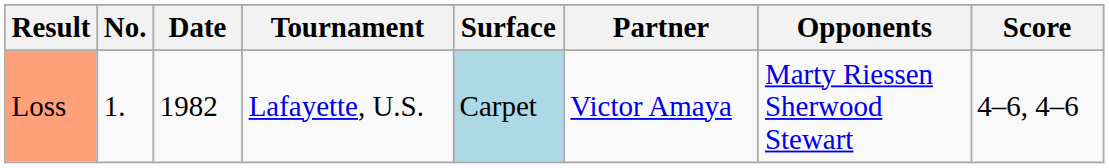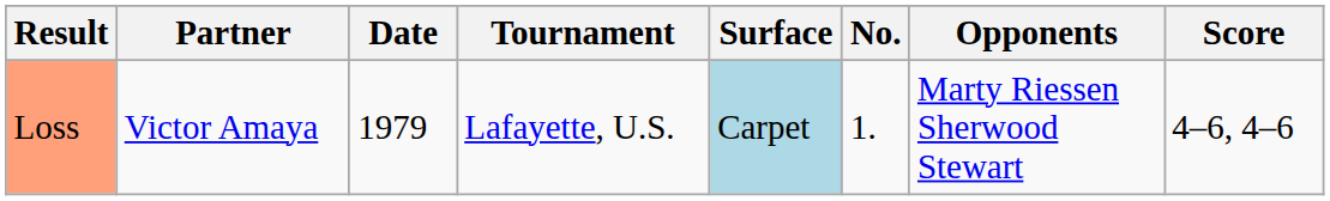columns swapped: No. <-> Partner
Loss | Date: 1982 -> 1979
